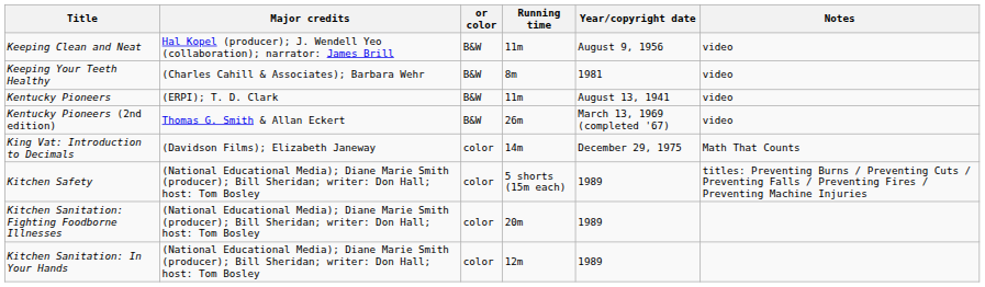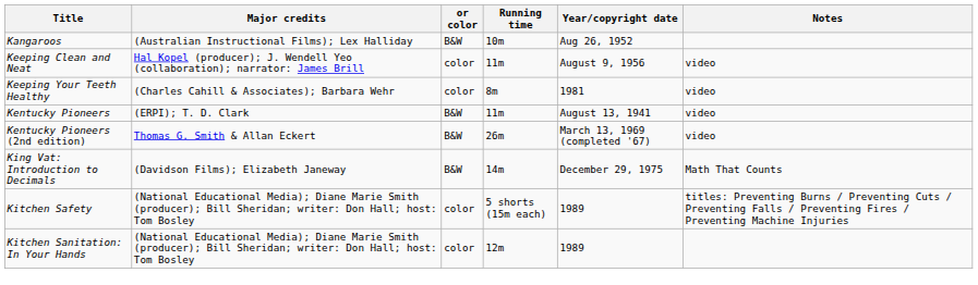+ row: Kangaroos | (Australian Instructional Films); Lex Halliday | B&W | 10m | Aug 26, 1952
Keeping Clean and Neat | or color: B&W -> color
Keeping Your Teeth Healthy | or color: B&W -> color
King Vat: Introduction to Decimals | or color: color -> B&W
- row: Kitchen Sanitation: Fighting Foodborne Illnesses | (National Educational Media); Diane Marie Smith (producer); Bill Sheridan; writer: Don Hall; host: Tom Bosley | color | 20m | 1989
